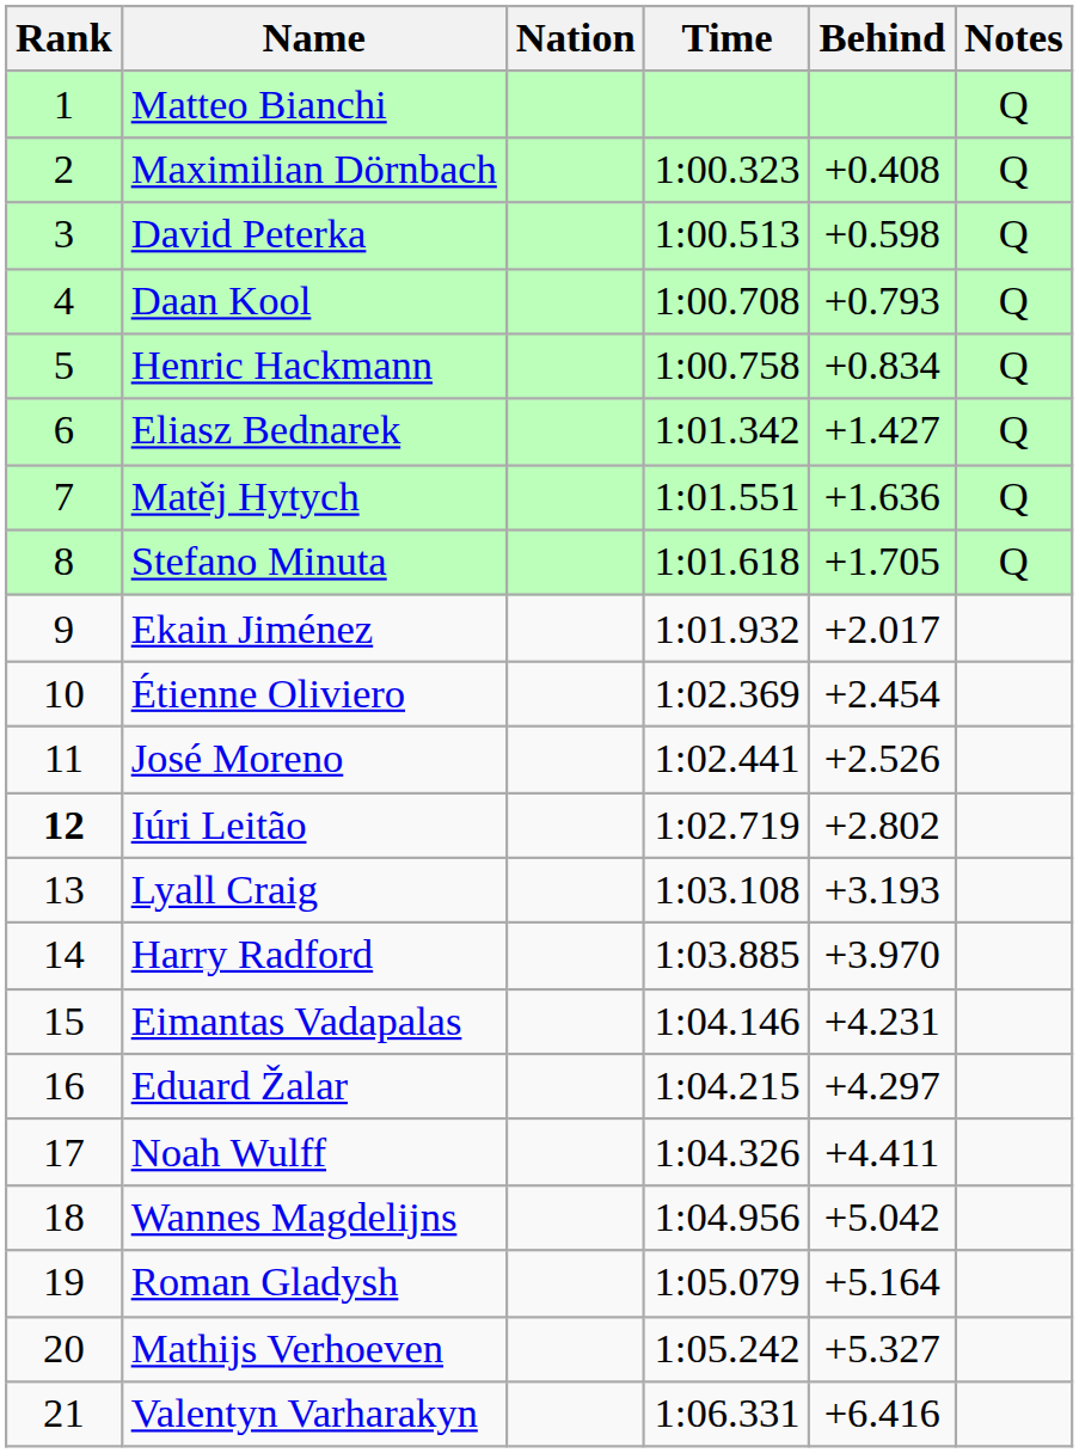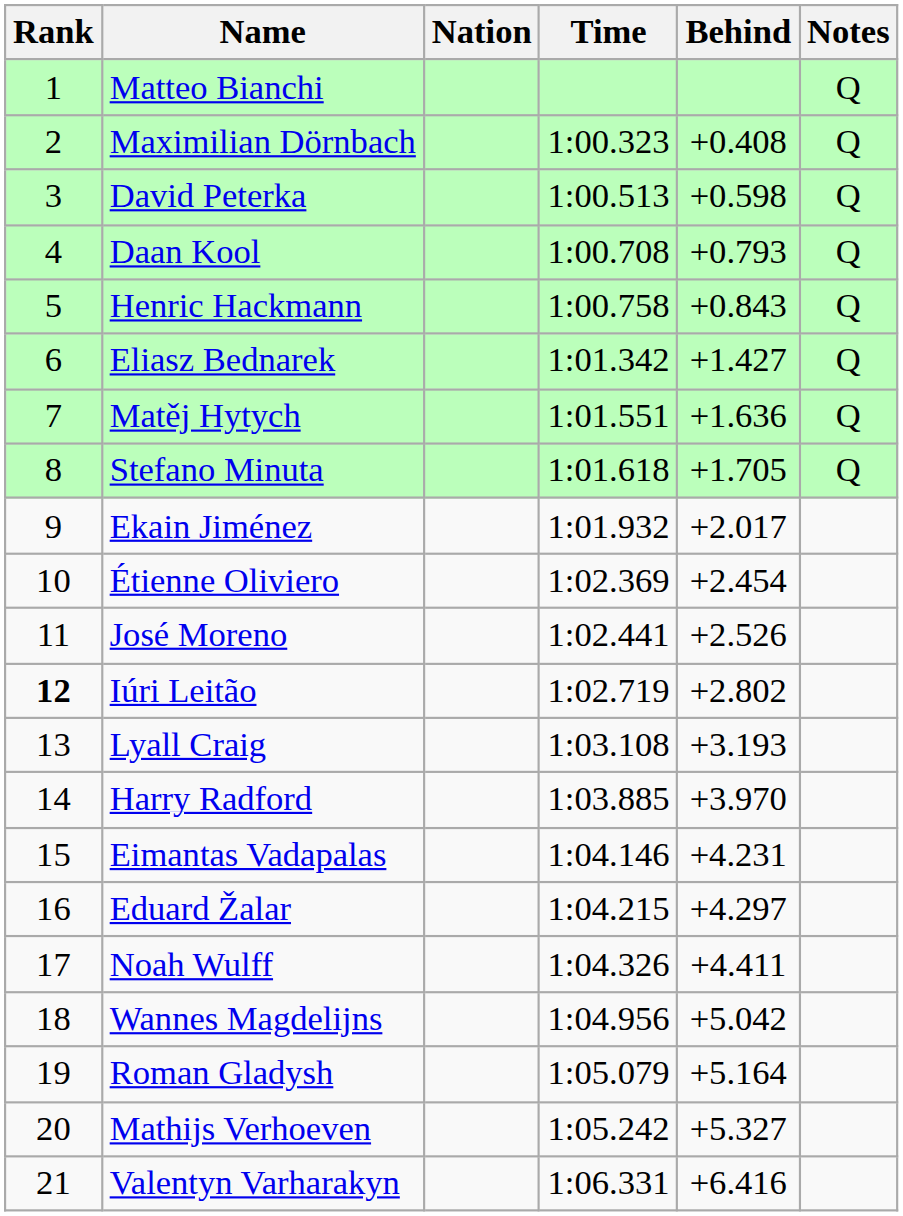Henric Hackmann | Behind: +0.834 -> +0.843
